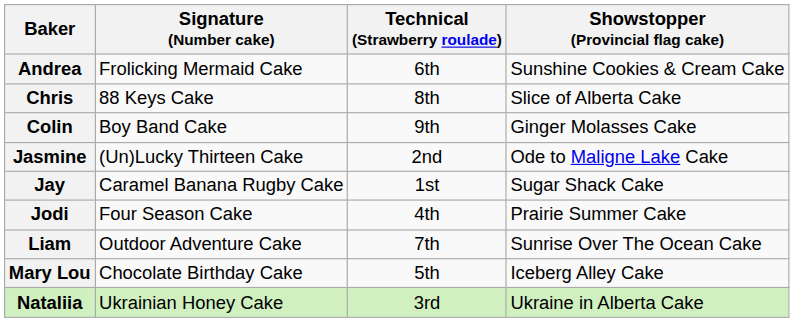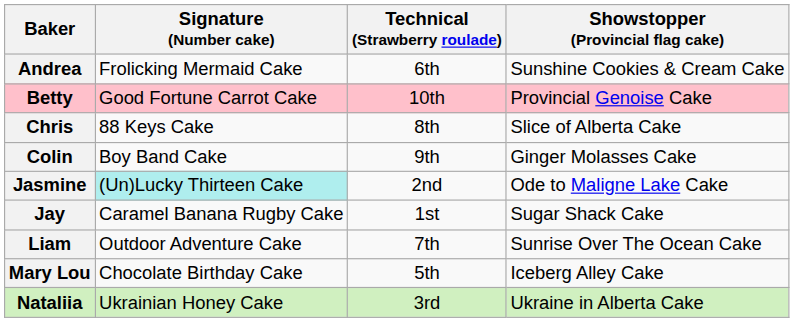+ row: Betty | Good Fortune Carrot Cake | 10th | Provincial Genoise Cake
Jasmine | Signature (Number cake): no background -> paleturquoise background
- row: Jodi | Four Season Cake | 4th | Prairie Summer Cake
